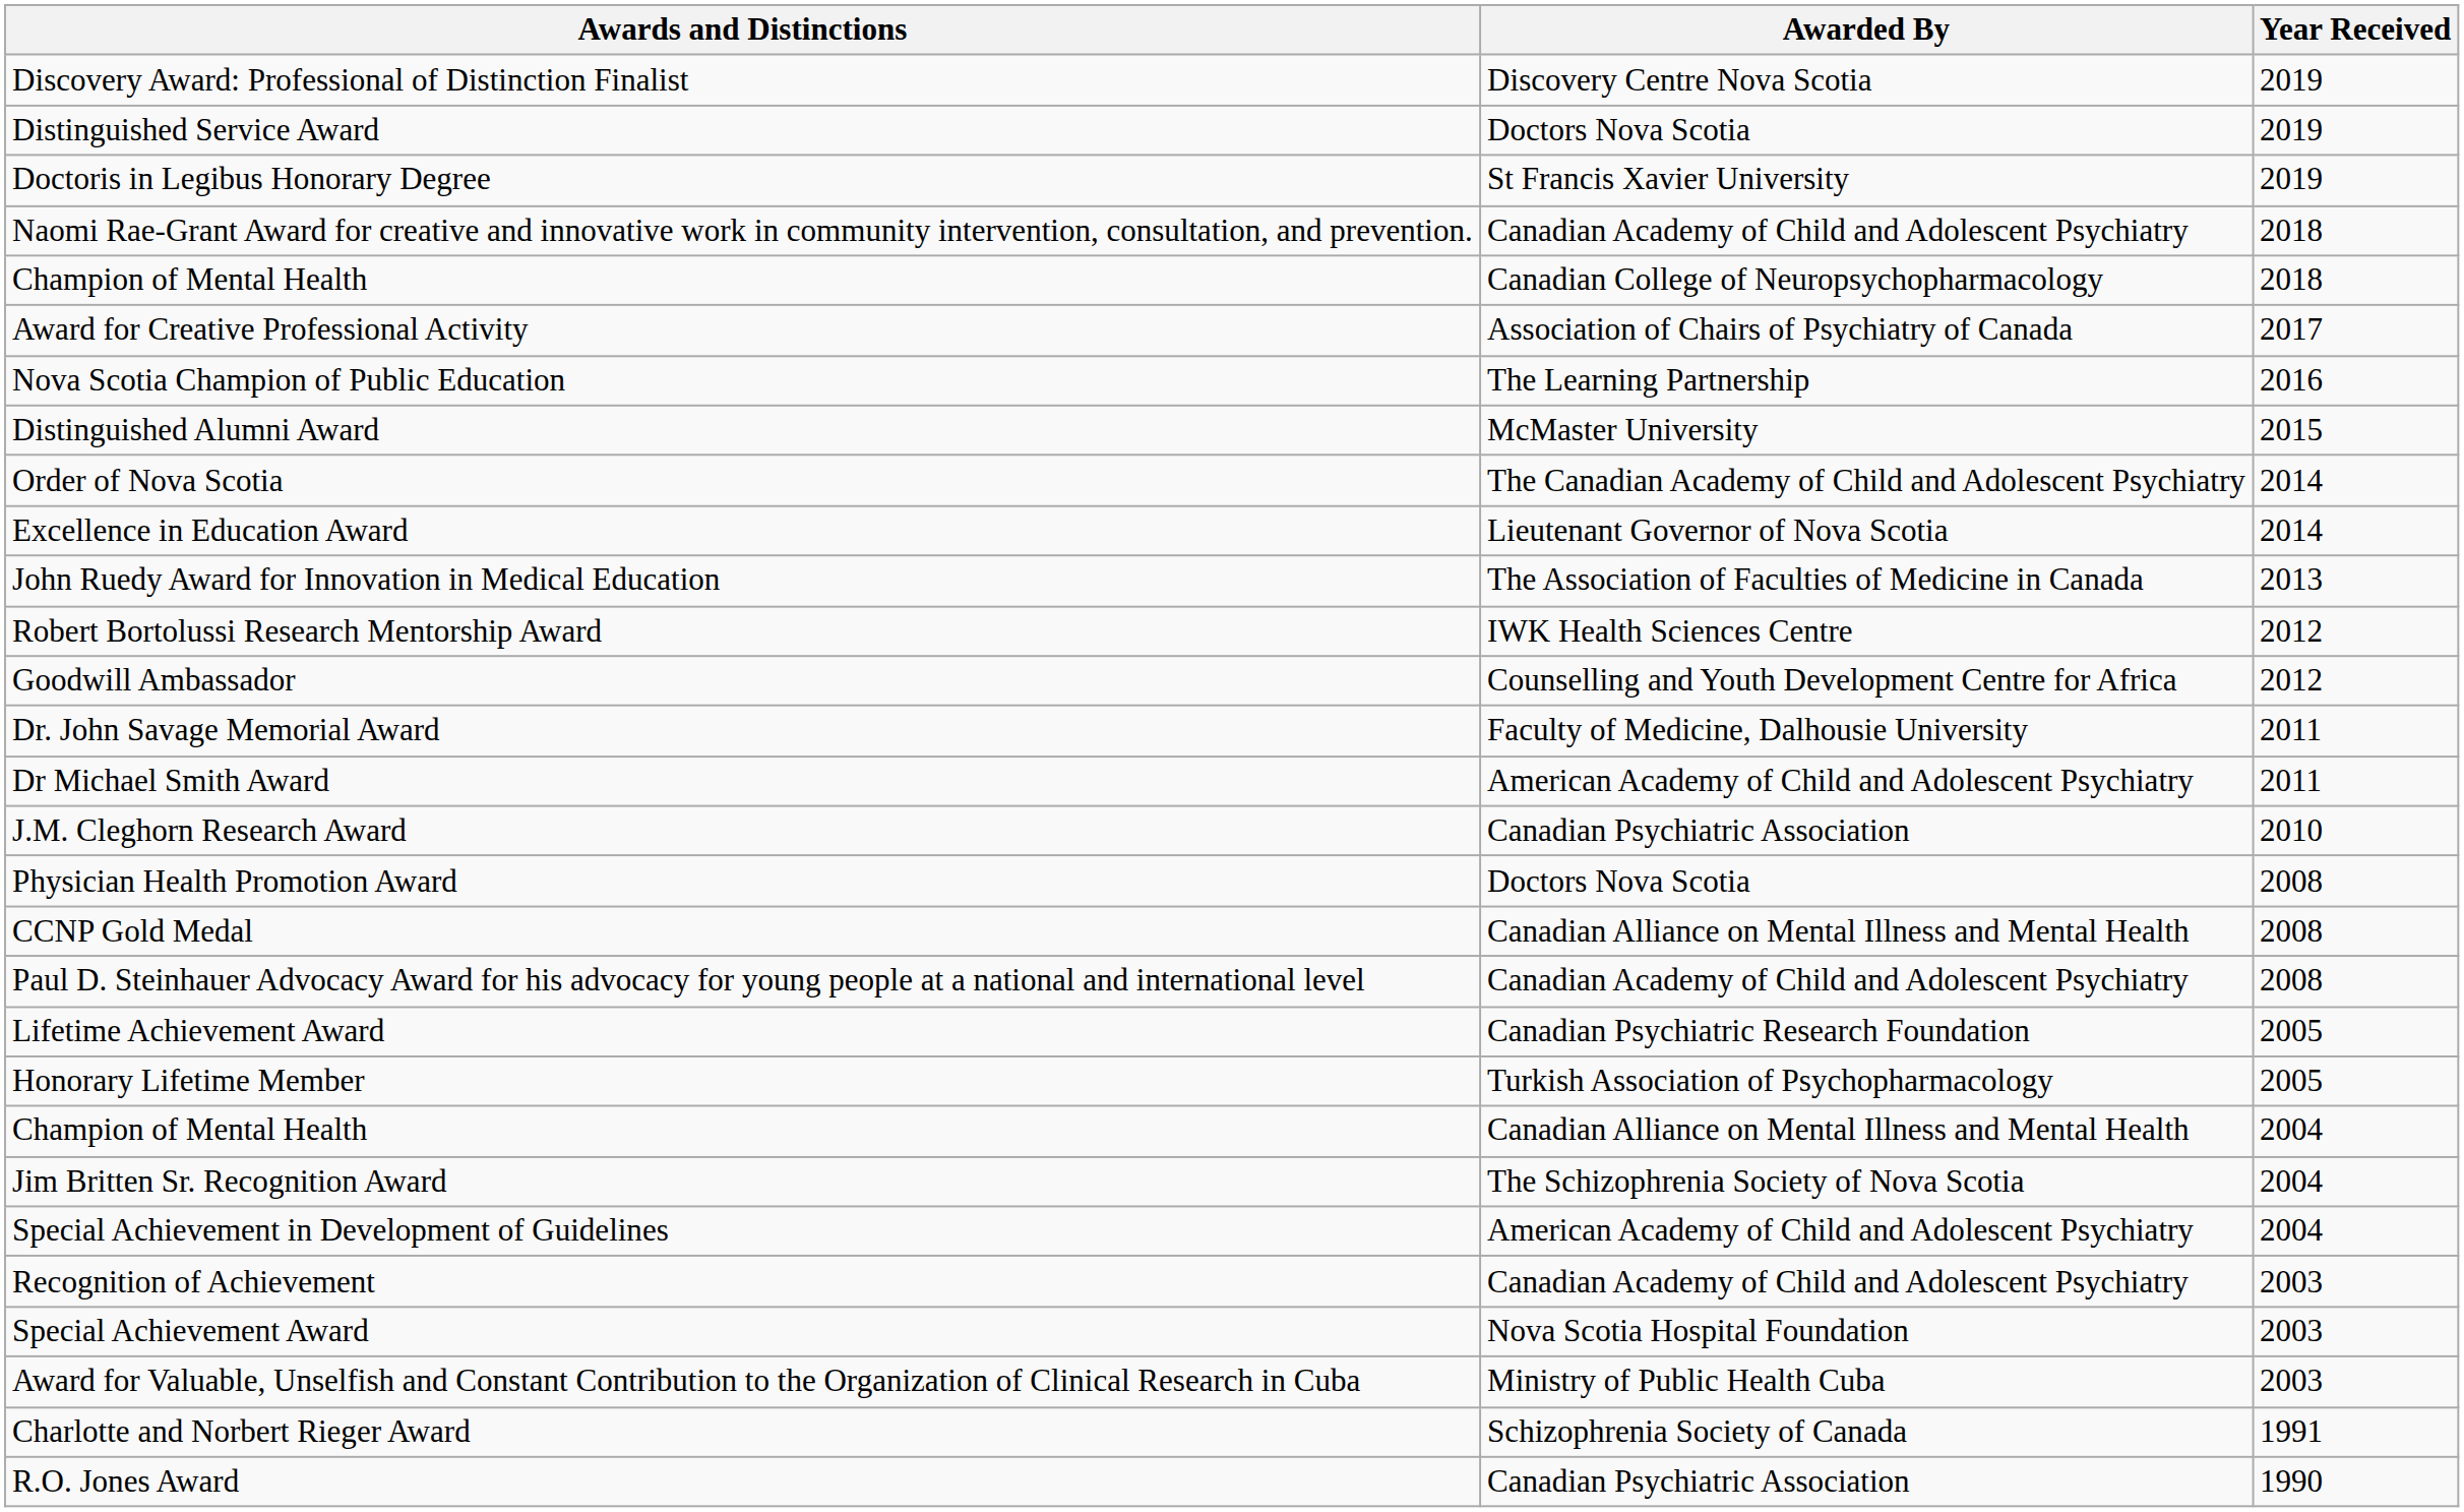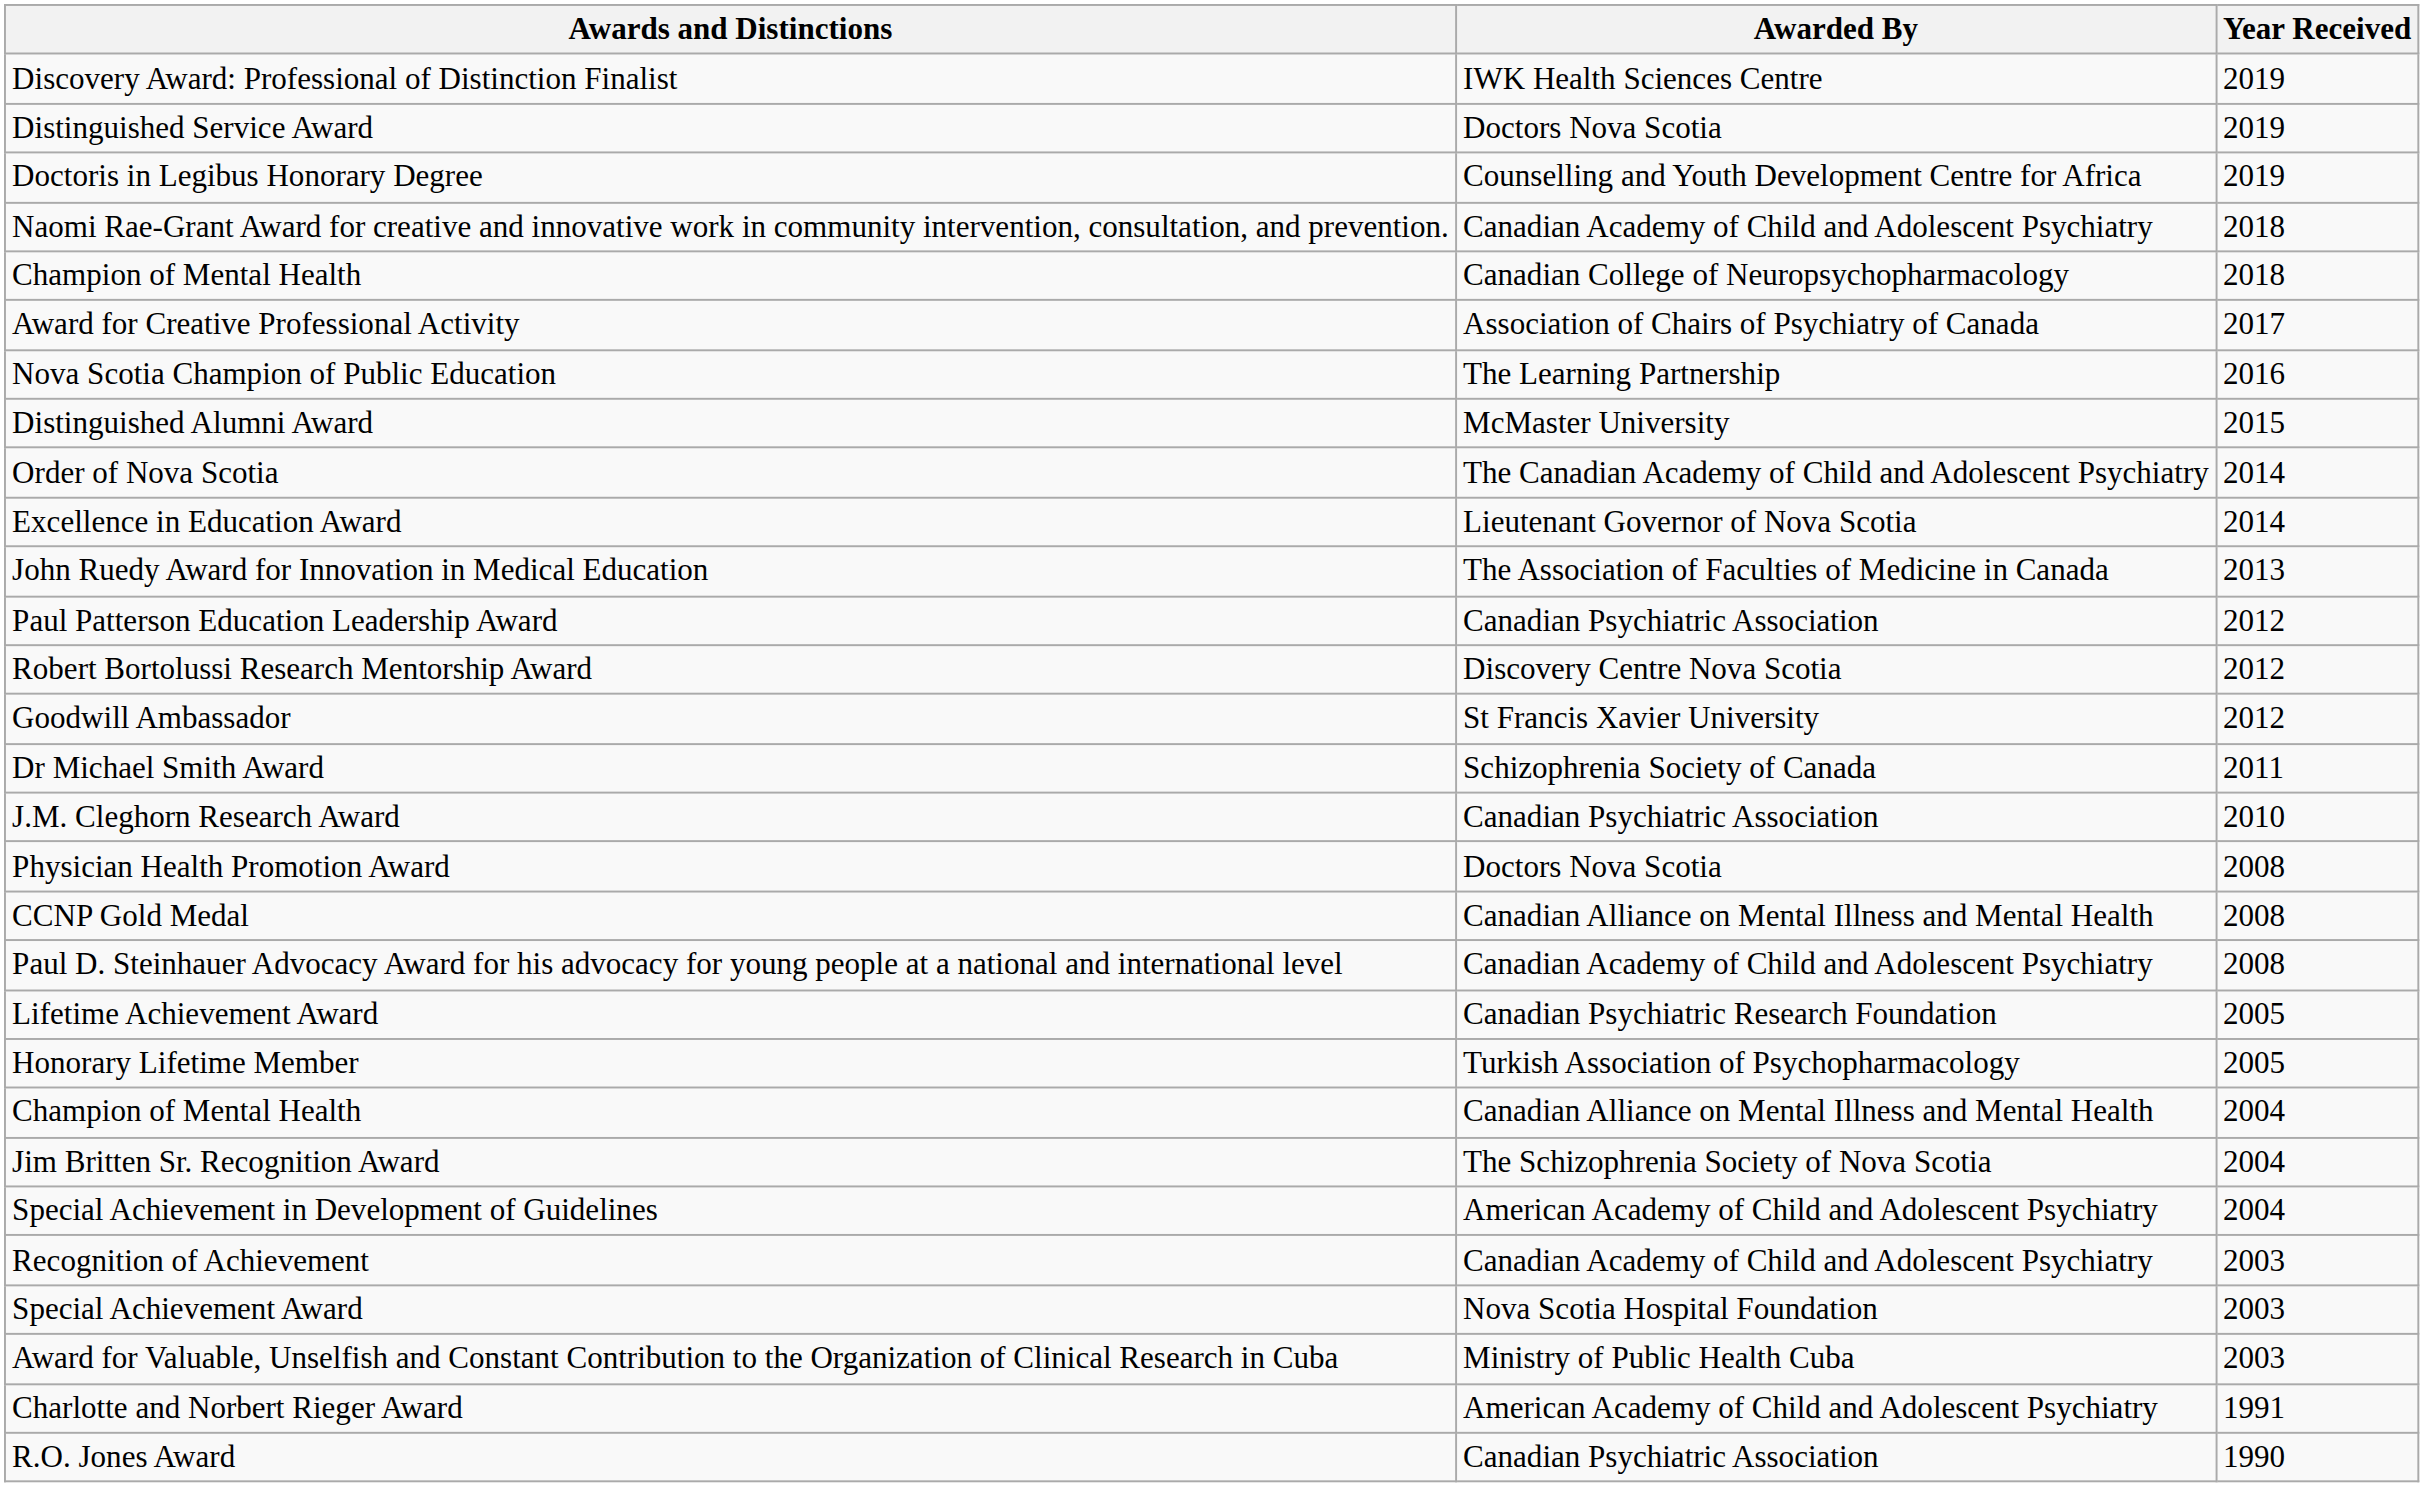Discovery Award: Professional of Distinction Finalist | Awarded By: Discovery Centre Nova Scotia -> IWK Health Sciences Centre
Doctoris in Legibus Honorary Degree | Awarded By: St Francis Xavier University -> Counselling and Youth Development Centre for Africa
+ row: Paul Patterson Education Leadership Award | Canadian Psychiatric Association | 2012
Robert Bortolussi Research Mentorship Award | Awarded By: IWK Health Sciences Centre -> Discovery Centre Nova Scotia
Goodwill Ambassador | Awarded By: Counselling and Youth Development Centre for Africa -> St Francis Xavier University
- row: Dr. John Savage Memorial Award | Faculty of Medicine, Dalhousie University | 2011
Dr Michael Smith Award | Awarded By: American Academy of Child and Adolescent Psychiatry -> Schizophrenia Society of Canada
Charlotte and Norbert Rieger Award | Awarded By: Schizophrenia Society of Canada -> American Academy of Child and Adolescent Psychiatry
